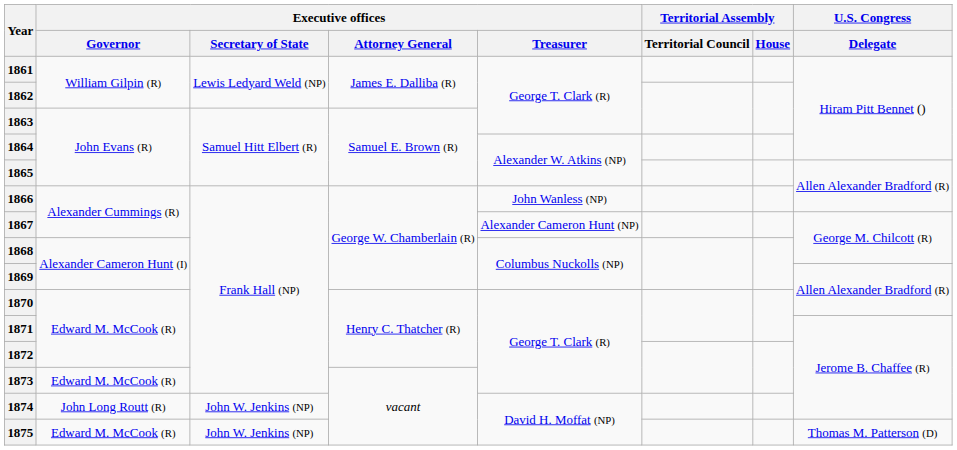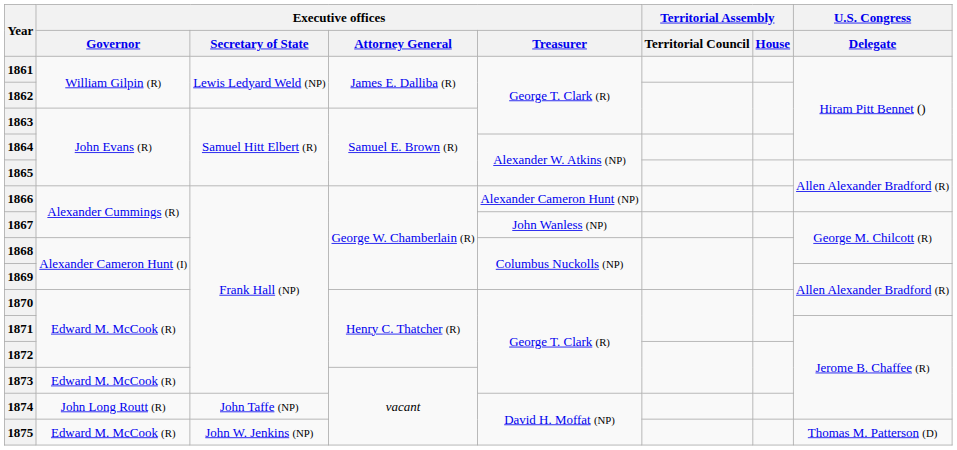1866 | Executive offices / Treasurer: John Wanless (NP) -> Alexander Cameron Hunt (NP)
1867 | Executive offices / Treasurer: Alexander Cameron Hunt (NP) -> John Wanless (NP)
1874 | Executive offices / Secretary of State: John W. Jenkins (NP) -> John Taffe (NP)
